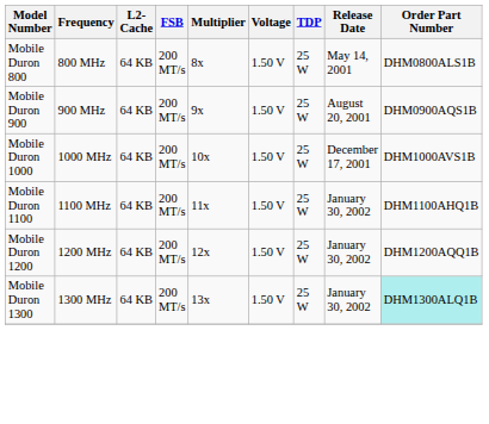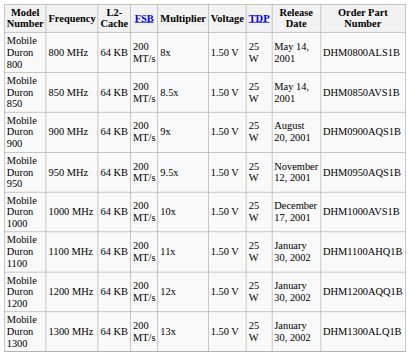+ row: Mobile Duron 850 | 850 MHz | 64 KB | 200 MT/s | 8.5x | 1.50 V | 25 W | May 14, 2001 | DHM0850AVS1B
+ row: Mobile Duron 950 | 950 MHz | 64 KB | 200 MT/s | 9.5x | 1.50 V | 25 W | November 12, 2001 | DHM0950AQS1B
Mobile Duron 1300 | Order Part Number: paleturquoise background -> no background
